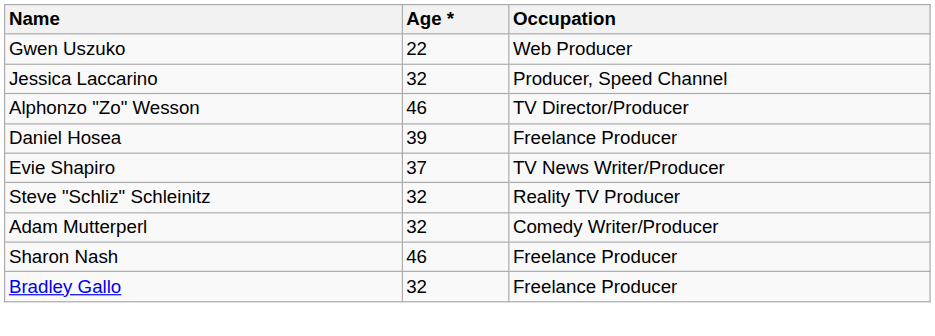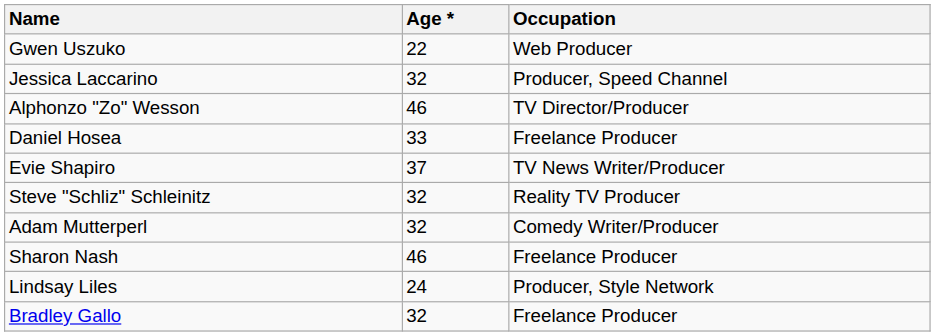Daniel Hosea | Age *: 39 -> 33
+ row: Lindsay Liles | 24 | Producer, Style Network
